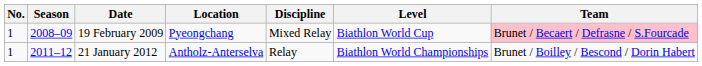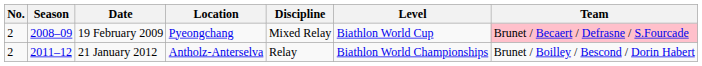19 February 2009 | No.: 1 -> 2
21 January 2012 | No.: 1 -> 2
